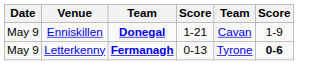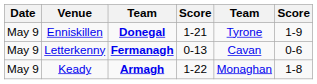Enniskillen | column 5: Cavan -> Tyrone
Letterkenny | column 5: Tyrone -> Cavan
Letterkenny | column 6: bold -> normal
+ row: May 9 | Keady | Armagh | 1-22 | Monaghan | 1-8
